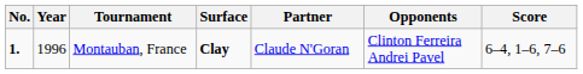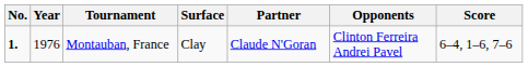Montauban, France | Year: 1996 -> 1976
Montauban, France | Surface: bold -> normal
